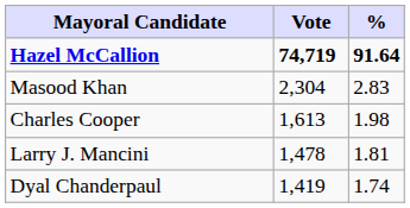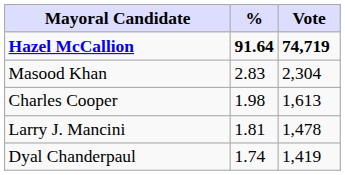columns swapped: Vote <-> %
